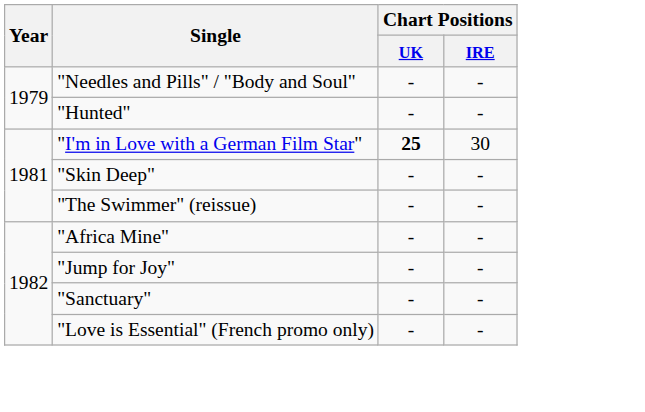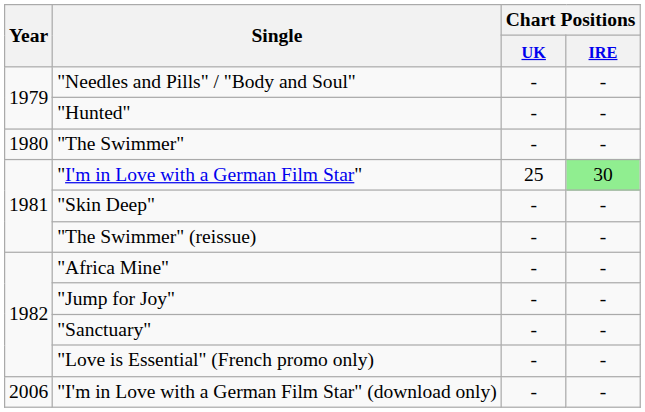+ row: 1980 | "The Swimmer" | - | -
"I'm in Love with a German Film Star" | Chart Positions / UK: bold -> normal
"I'm in Love with a German Film Star" | Chart Positions / IRE: no background -> lightgreen background
+ row: 2006 | "I'm in Love with a German Film Star" (download only) | - | -
